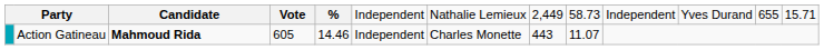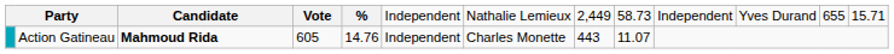Action Gatineau | column 5: 14.46 -> 14.76
